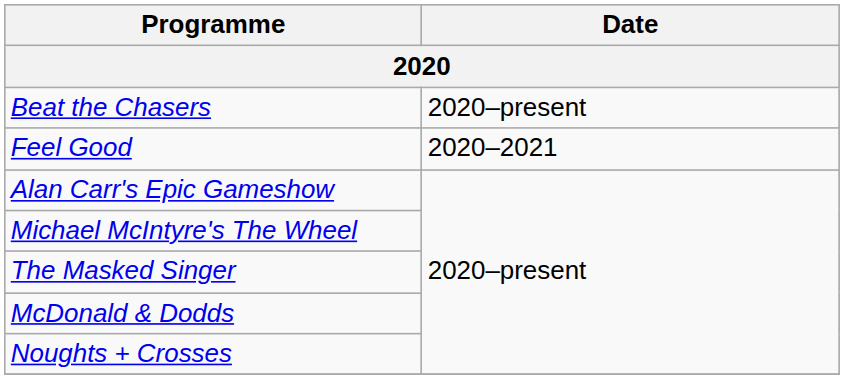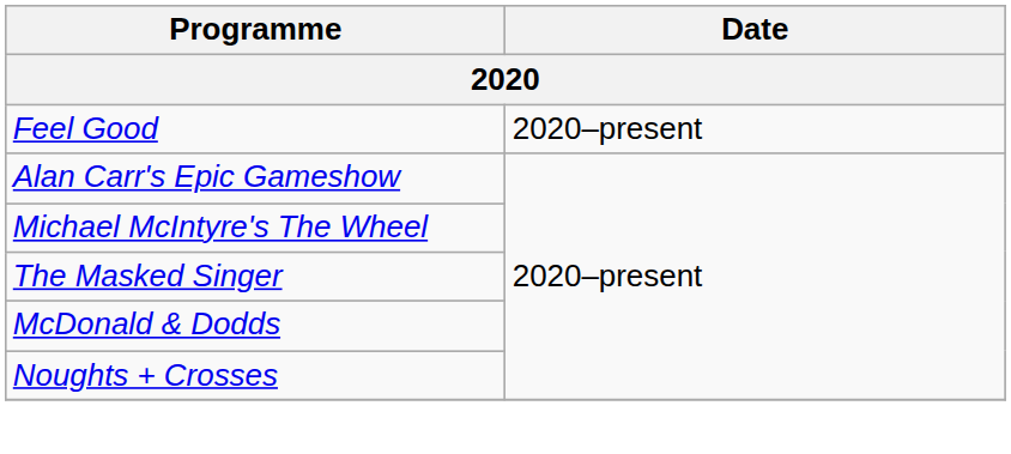- row: Beat the Chasers | 2020–present
Feel Good | Date: 2020–2021 -> 2020–present
